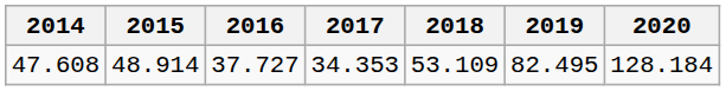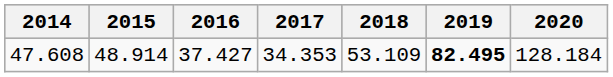47.608 | 2016: 37.727 -> 37.427
47.608 | 2019: normal -> bold
